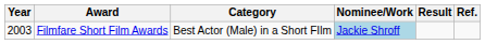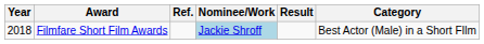columns swapped: Category <-> Ref.
Filmfare Short Film Awards | Year: 2003 -> 2018
